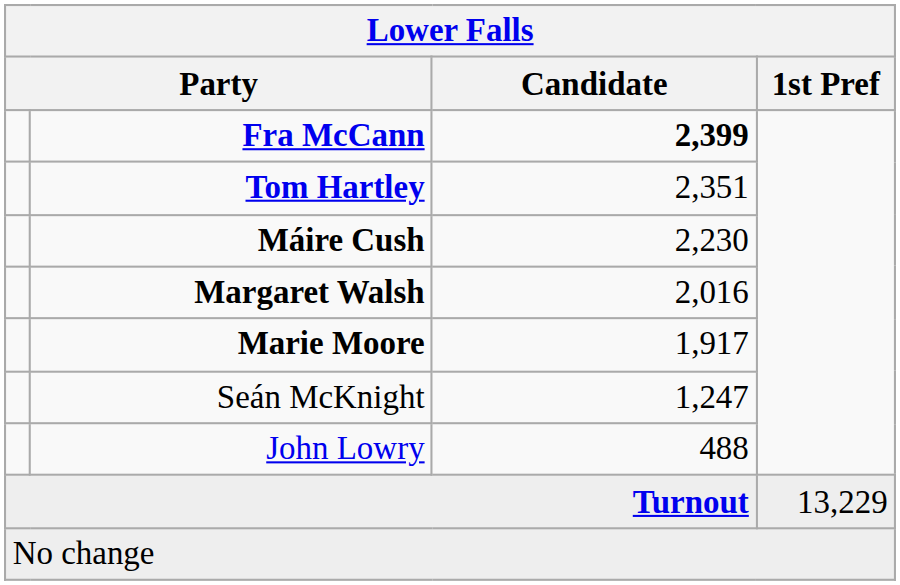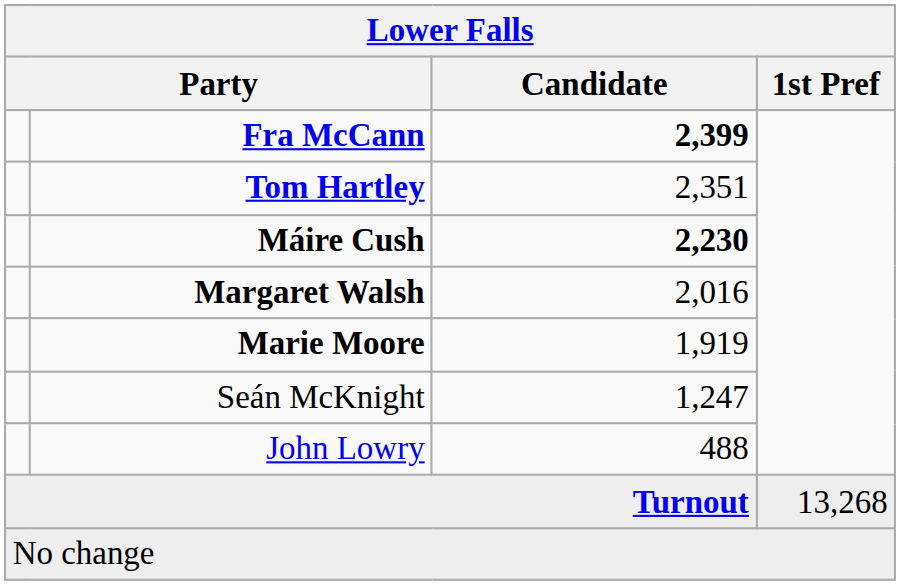Máire Cush | Candidate: normal -> bold
Marie Moore | Candidate: 1,917 -> 1,919
Turnout | 1st Pref: 13,229 -> 13,268
